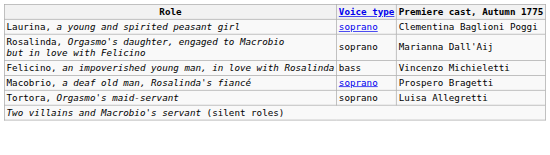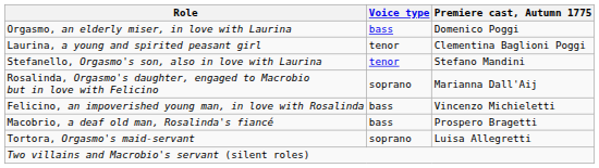+ row: Orgasmo, an elderly miser, in love with Laurina | bass | Domenico Poggi
Laurina, a young and spirited peasant girl | Voice type: soprano -> tenor
+ row: Stefanello, Orgasmo's son, also in love with Laurina | tenor | Stefano Mandini
Macobrio, a deaf old man, Rosalinda's fiancé | Voice type: soprano -> bass
